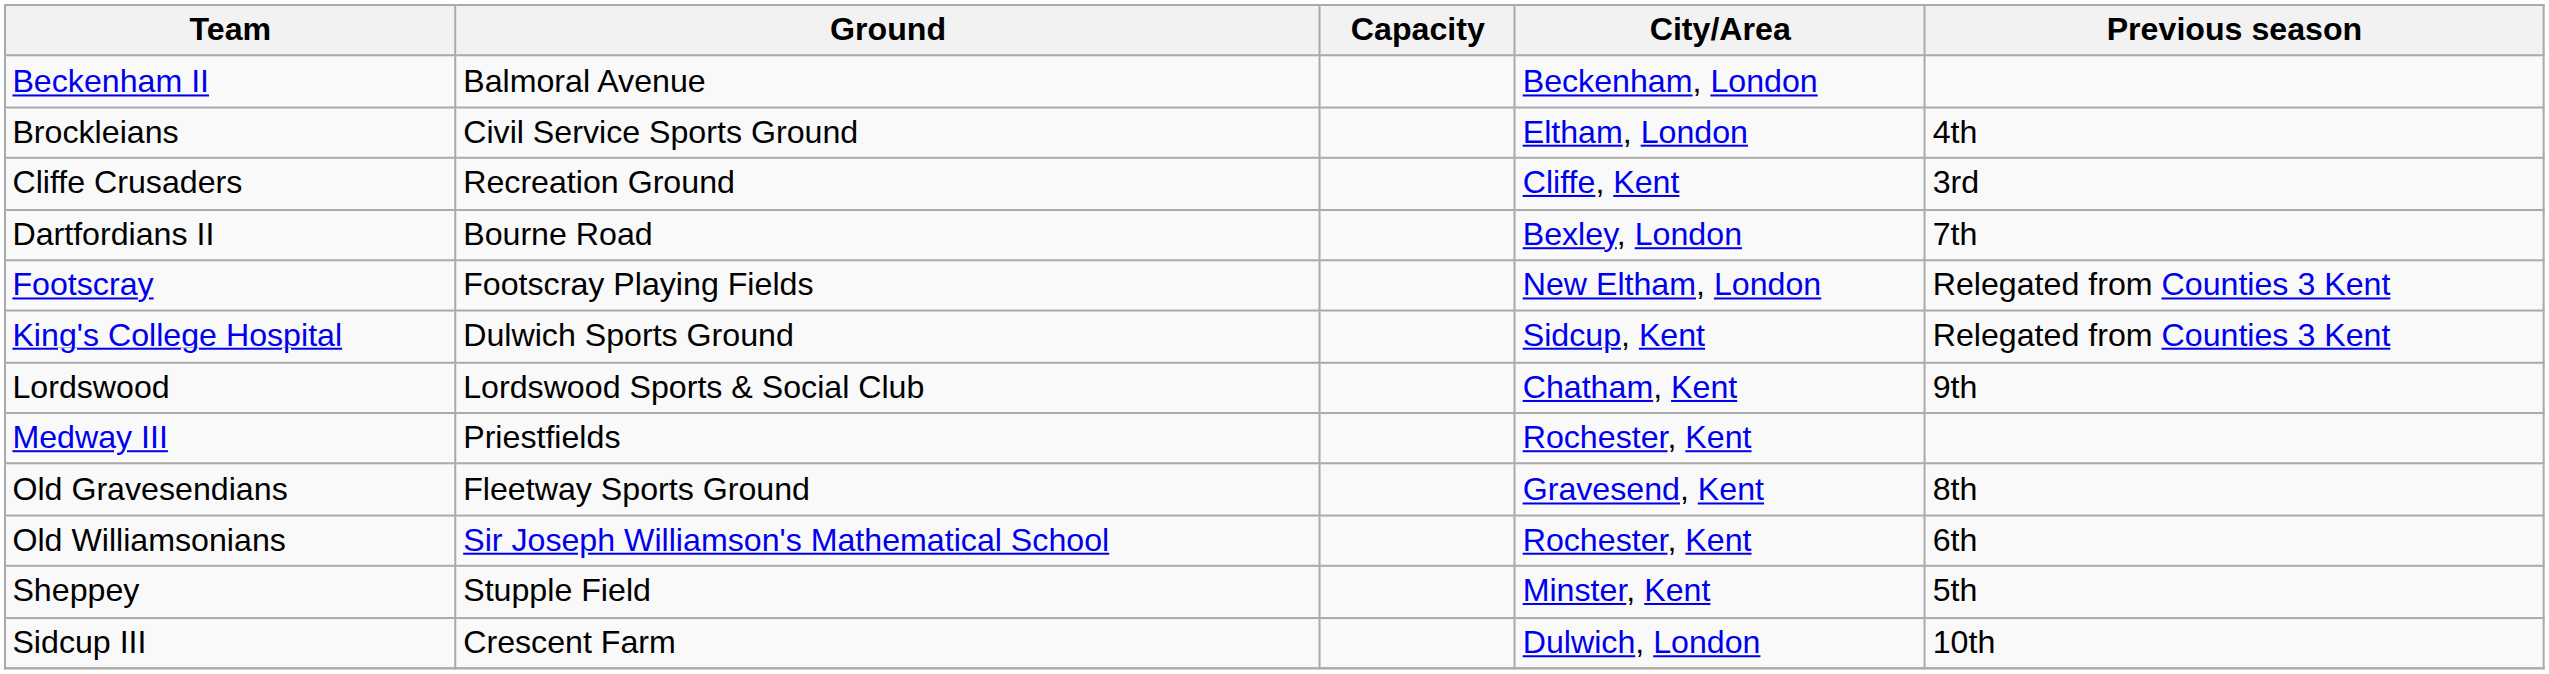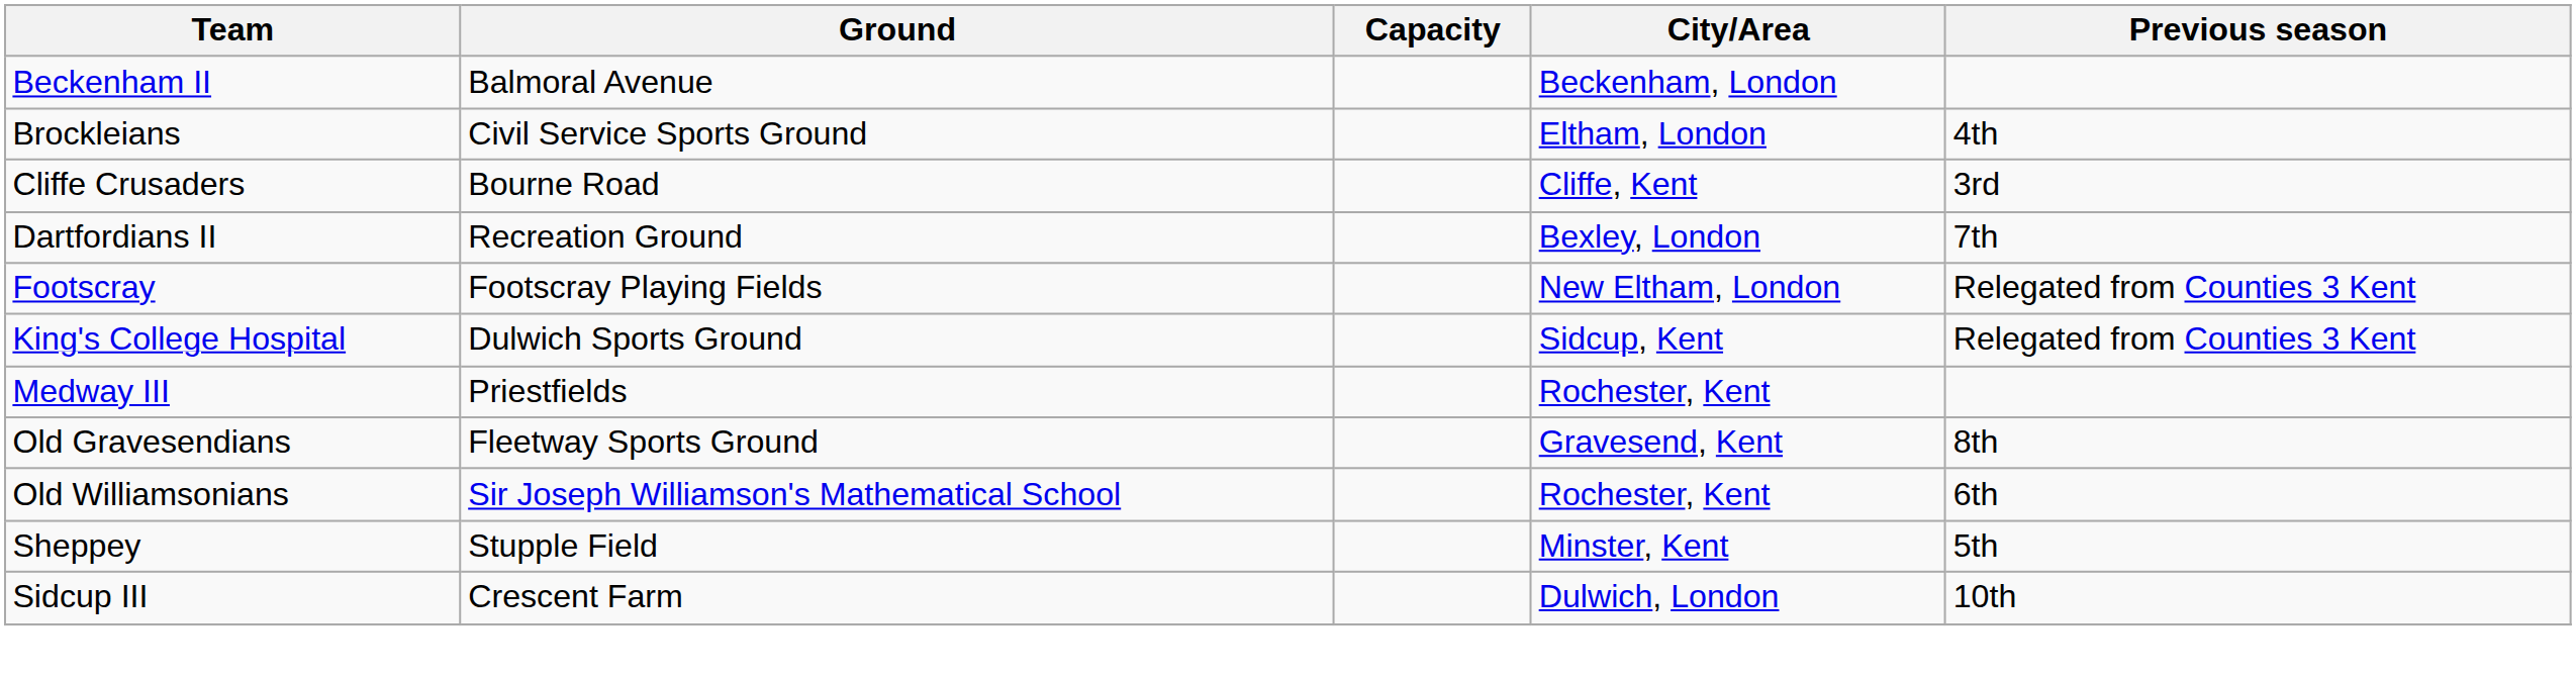Cliffe Crusaders | Ground: Recreation Ground -> Bourne Road
Dartfordians II | Ground: Bourne Road -> Recreation Ground
- row: Lordswood | Lordswood Sports & Social Club | Chatham, Kent | 9th
